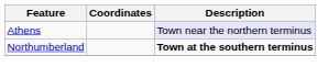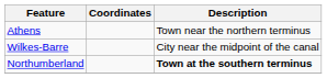Athens | Description: lavender background -> no background
+ row: Wilkes-Barre | City near the midpoint of the canal
